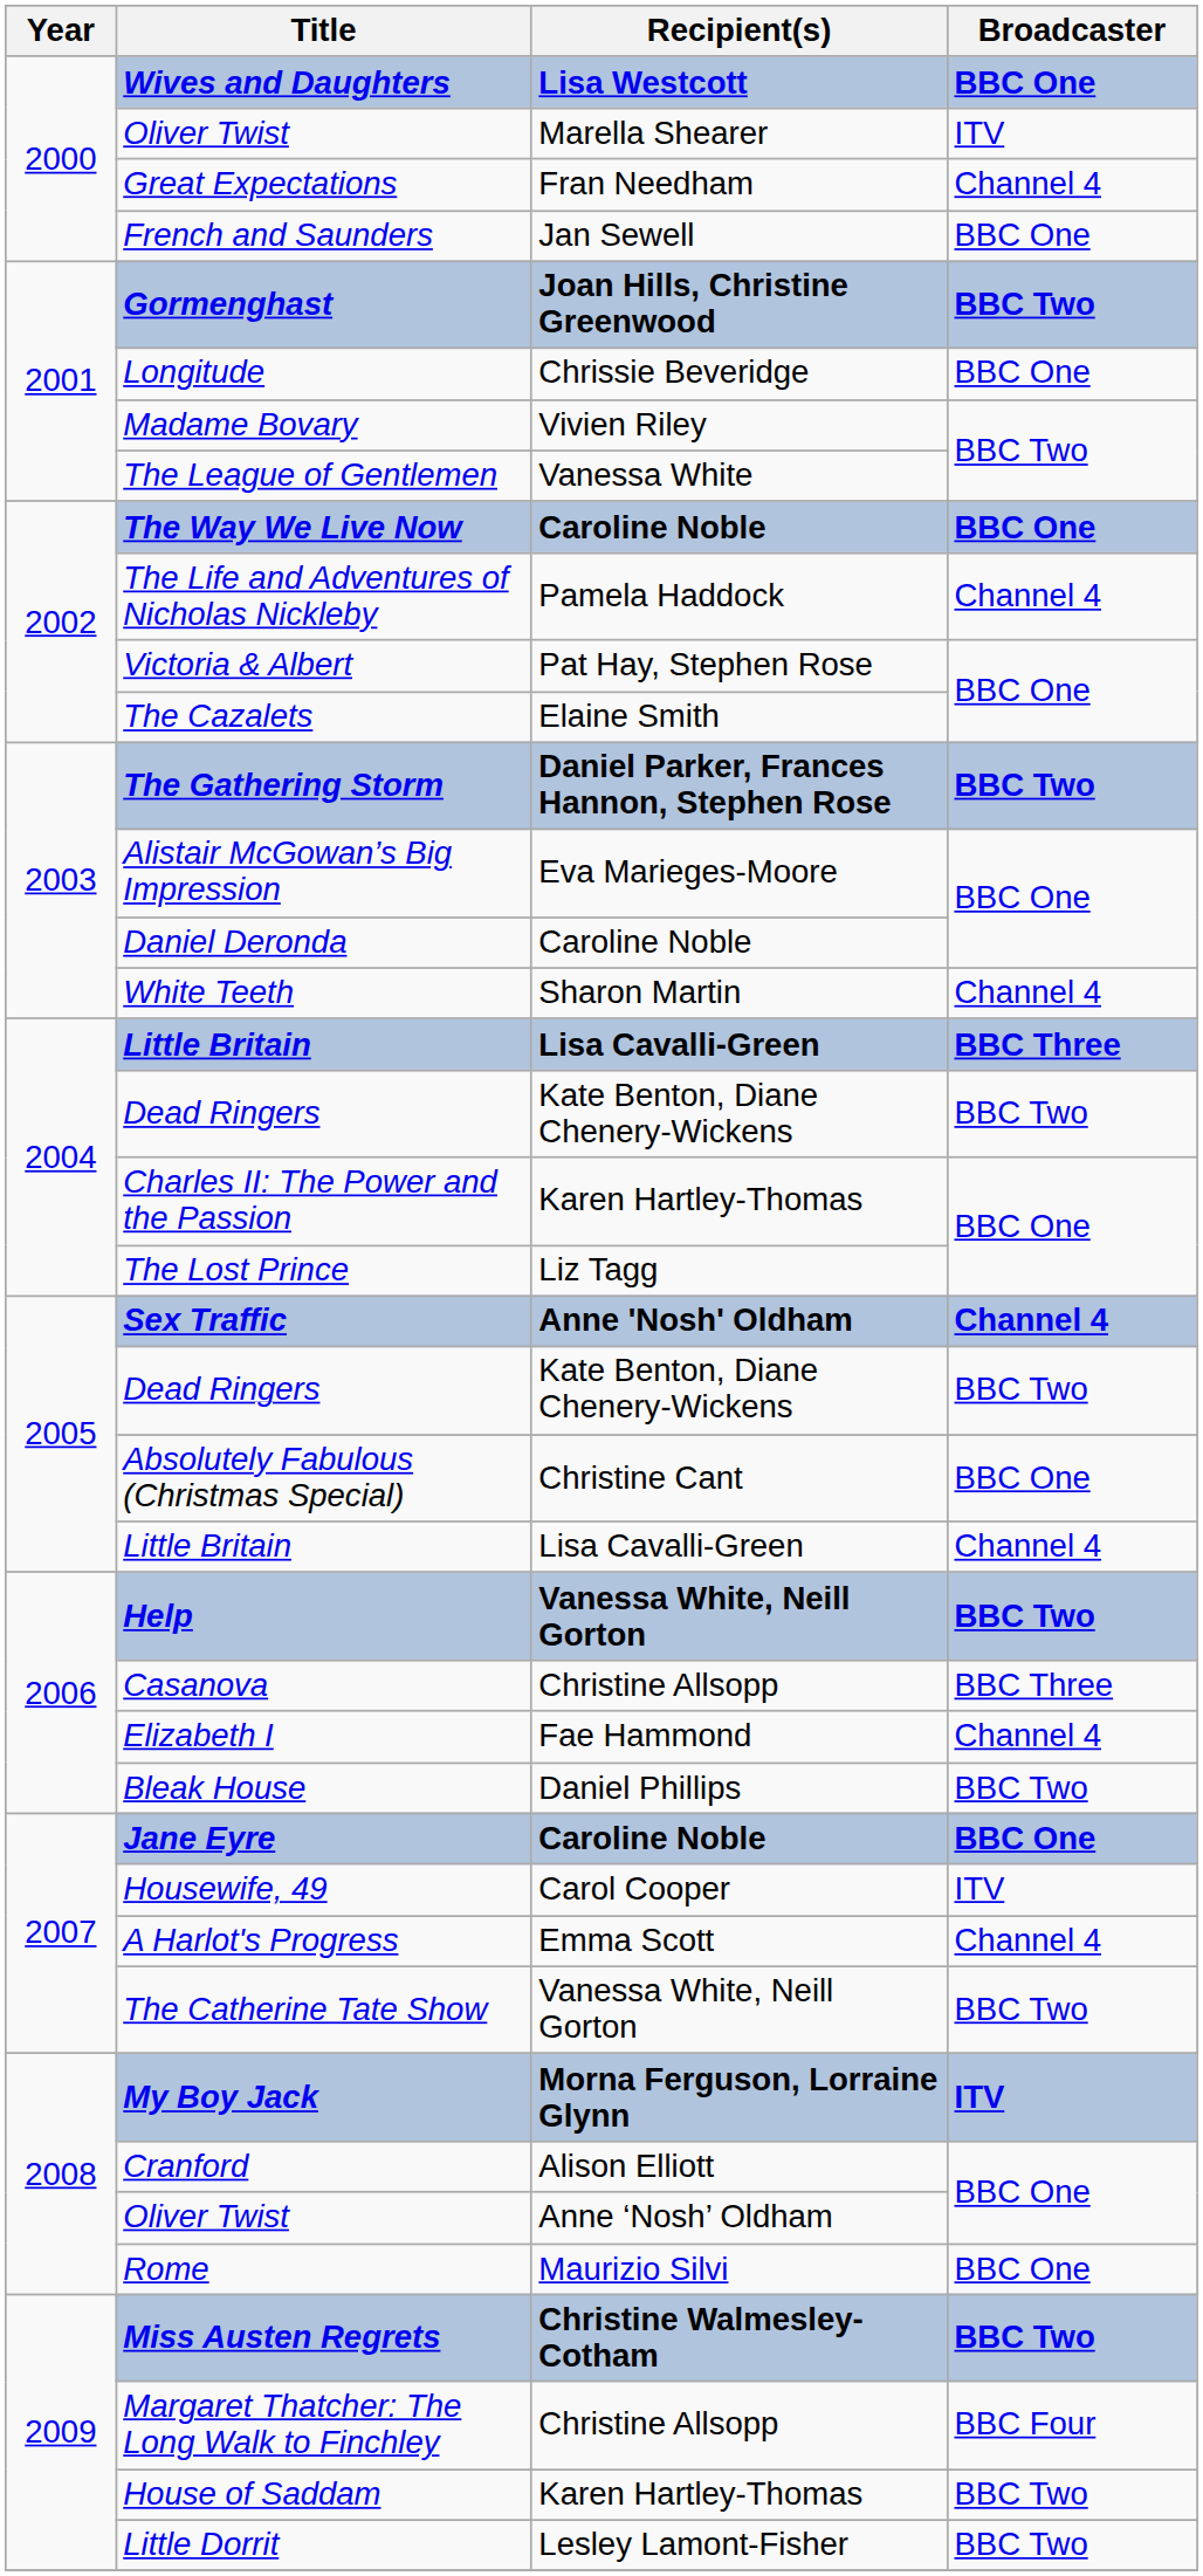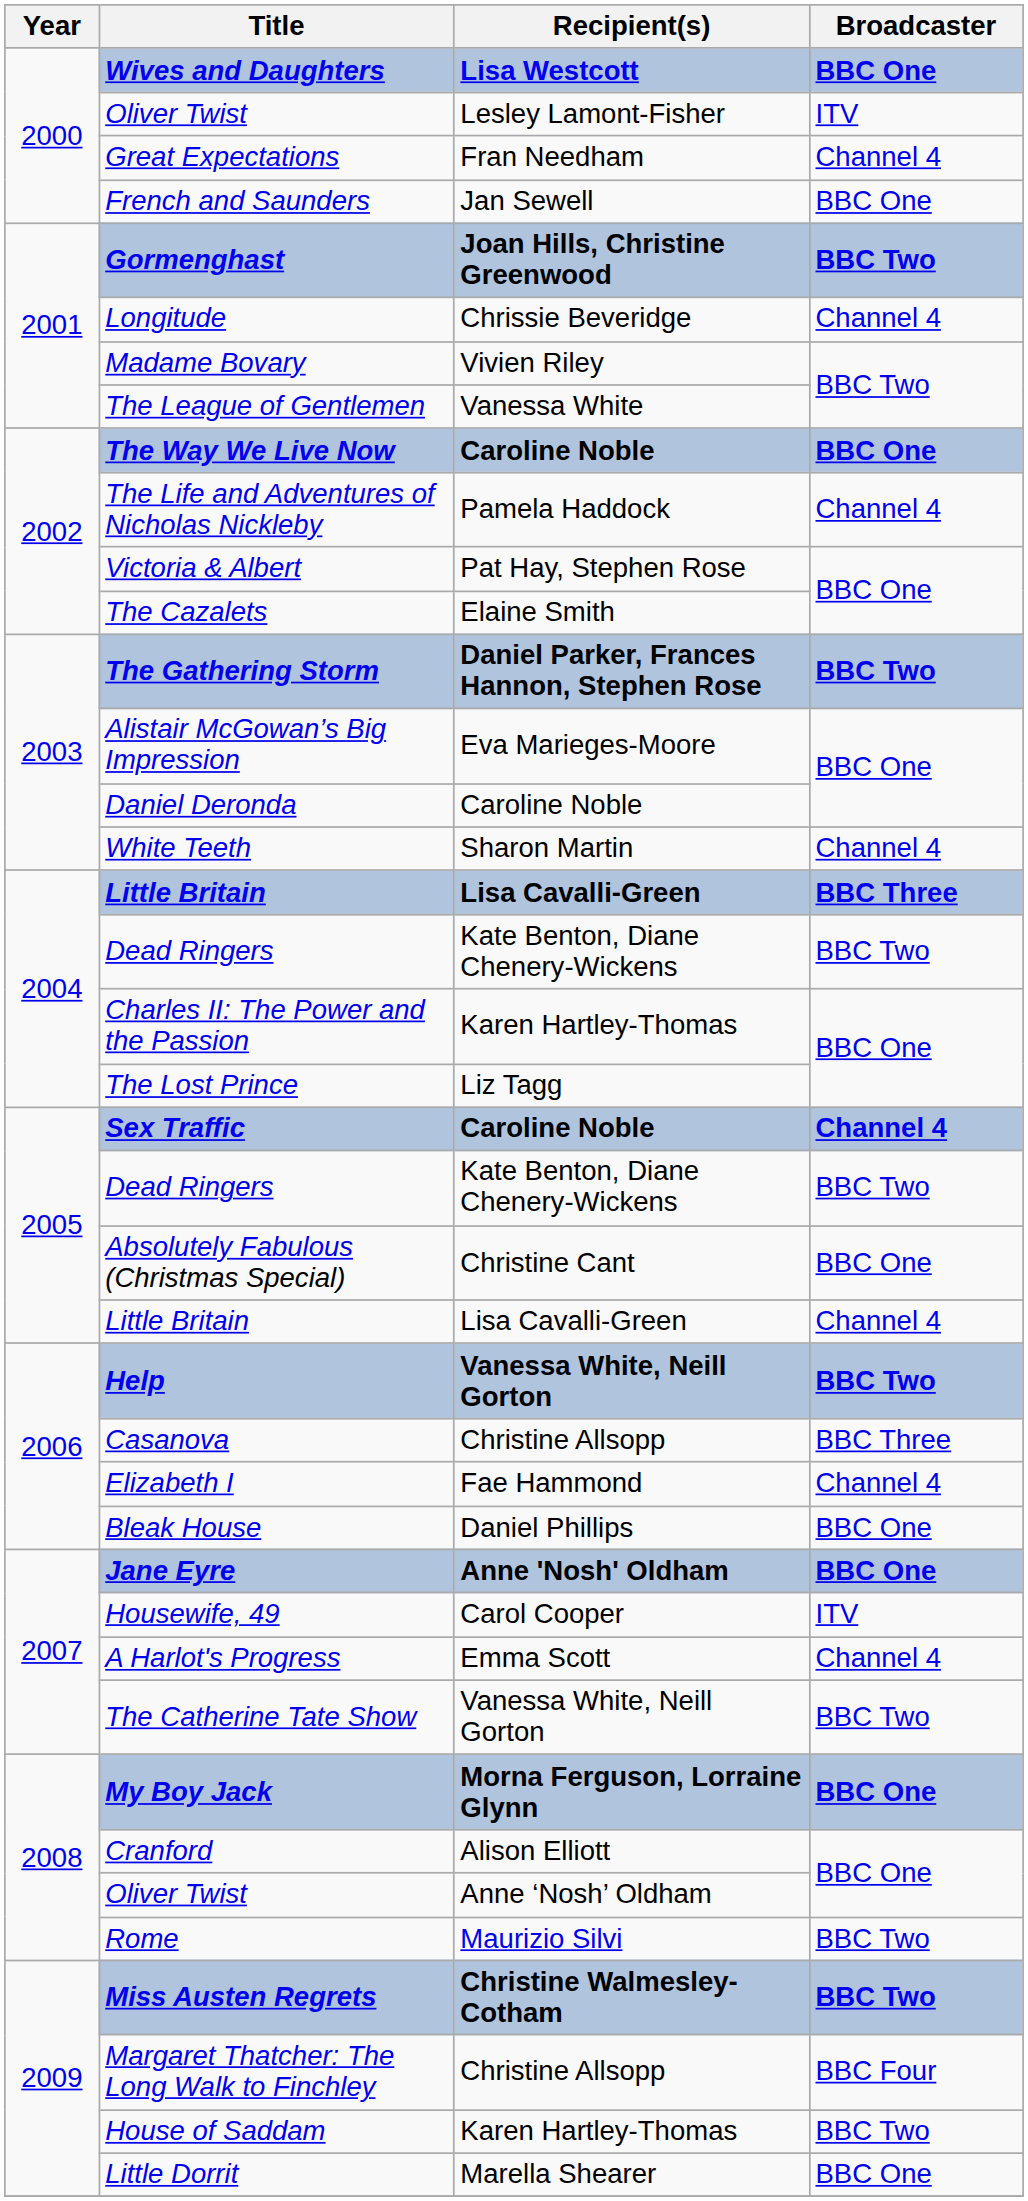2000 / Oliver Twist | Recipient(s): Marella Shearer -> Lesley Lamont-Fisher
Longitude | Broadcaster: BBC One -> Channel 4
Sex Traffic | Recipient(s): Anne 'Nosh' Oldham -> Caroline Noble
Bleak House | Broadcaster: BBC Two -> BBC One
Jane Eyre | Recipient(s): Caroline Noble -> Anne 'Nosh' Oldham
My Boy Jack | Broadcaster: ITV -> BBC One
Rome | Broadcaster: BBC One -> BBC Two
Little Dorrit | Recipient(s): Lesley Lamont-Fisher -> Marella Shearer
Little Dorrit | Broadcaster: BBC Two -> BBC One
